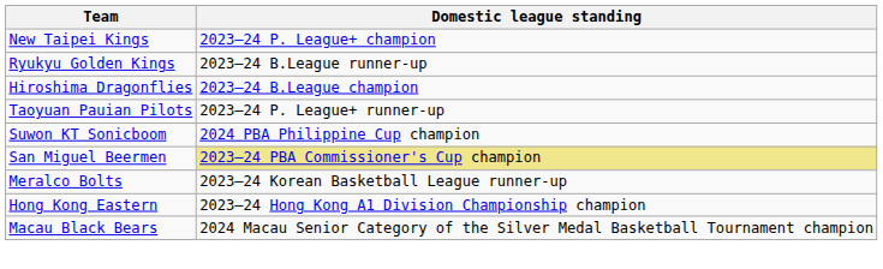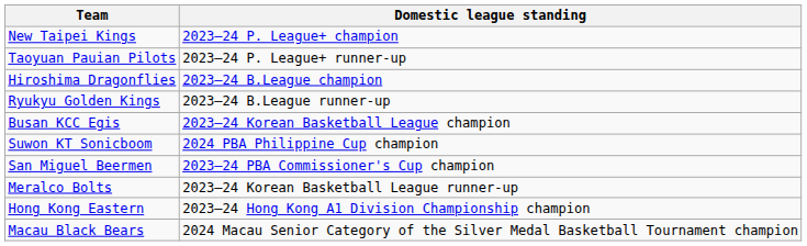rows swapped: Taoyuan Pauian Pilots <-> Ryukyu Golden Kings
+ row: Busan KCC Egis | 2023–24 Korean Basketball League champion
San Miguel Beermen | Domestic league standing: khaki background -> no background
